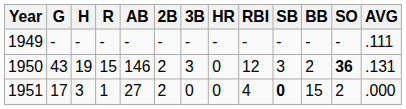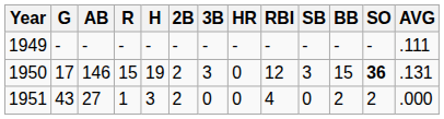columns swapped: AB <-> H
1950 | G: 43 -> 17
1950 | BB: 2 -> 15
1951 | G: 17 -> 43
1951 | SB: bold -> normal
1951 | BB: 15 -> 2
